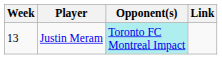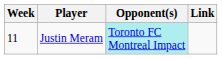Justin Meram | Week: 13 -> 11
